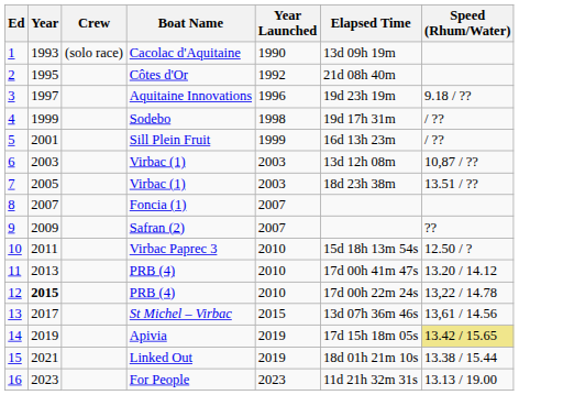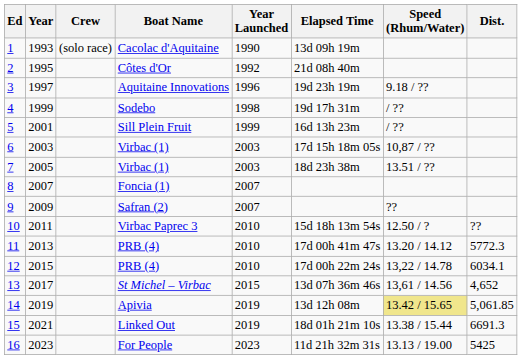+ column: Dist. | ?? | 5772.3 | 6034.1 | 4,652 | 5,061.85 | 6691.3 | 5425
6 | Elapsed Time: 13d 12h 08m -> 17d 15h 18m 05s
12 | Year: bold -> normal
14 | Elapsed Time: 17d 15h 18m 05s -> 13d 12h 08m
